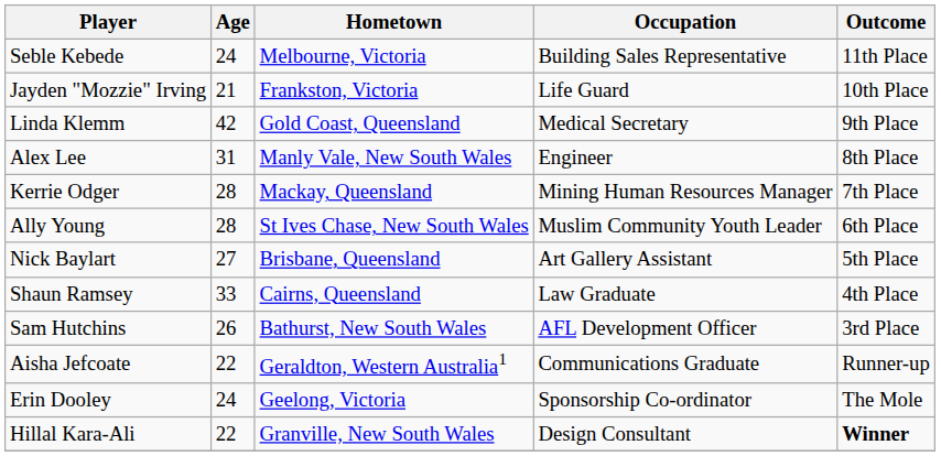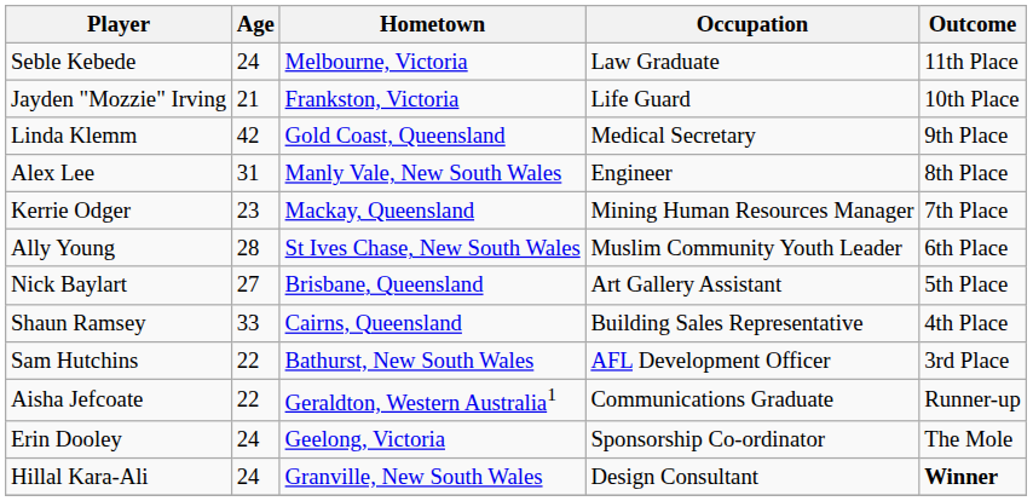Seble Kebede | Occupation: Building Sales Representative -> Law Graduate
Kerrie Odger | Age: 28 -> 23
Shaun Ramsey | Occupation: Law Graduate -> Building Sales Representative
Sam Hutchins | Age: 26 -> 22
Hillal Kara-Ali | Age: 22 -> 24
